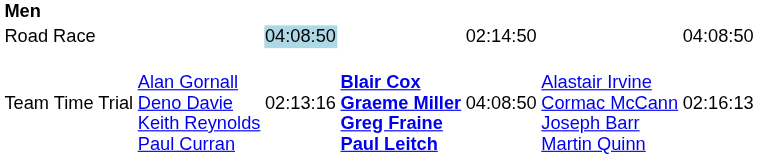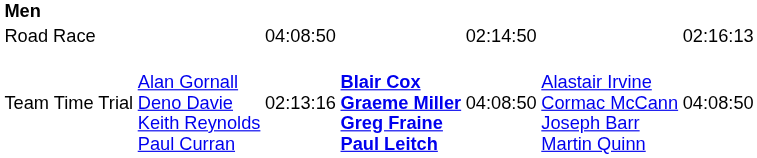Road Race | column 3: lightblue background -> no background
Road Race | column 7: 04:08:50 -> 02:16:13
Team Time Trial | column 7: 02:16:13 -> 04:08:50
